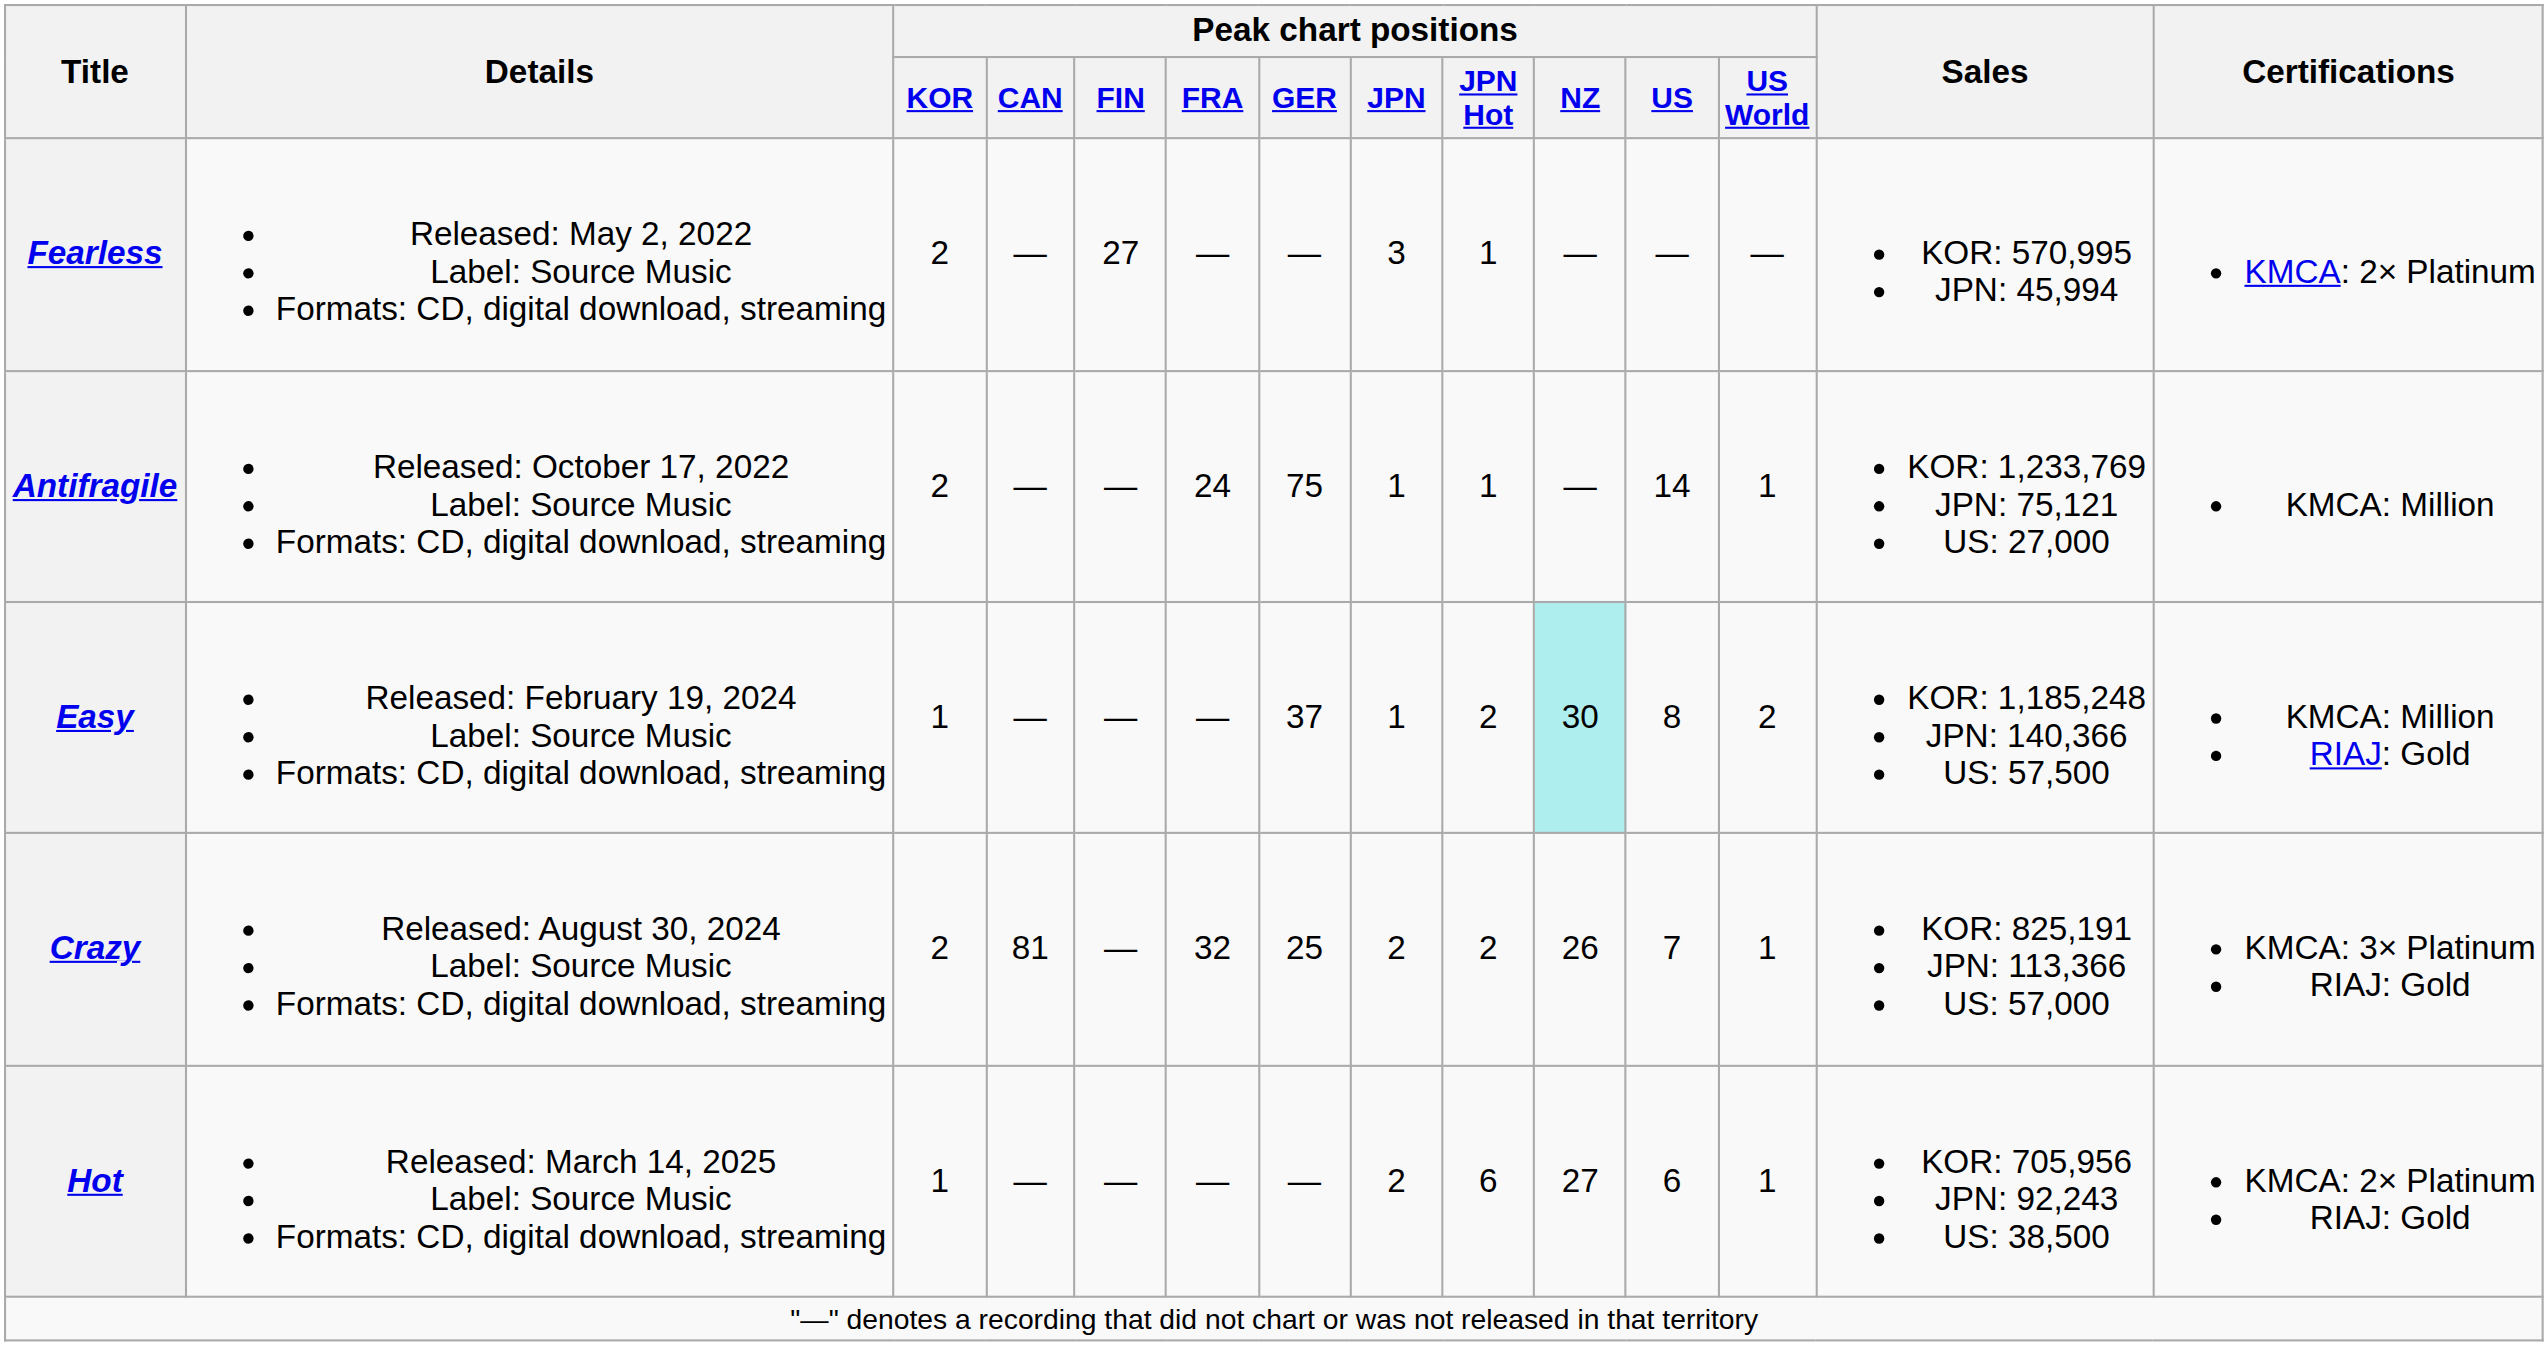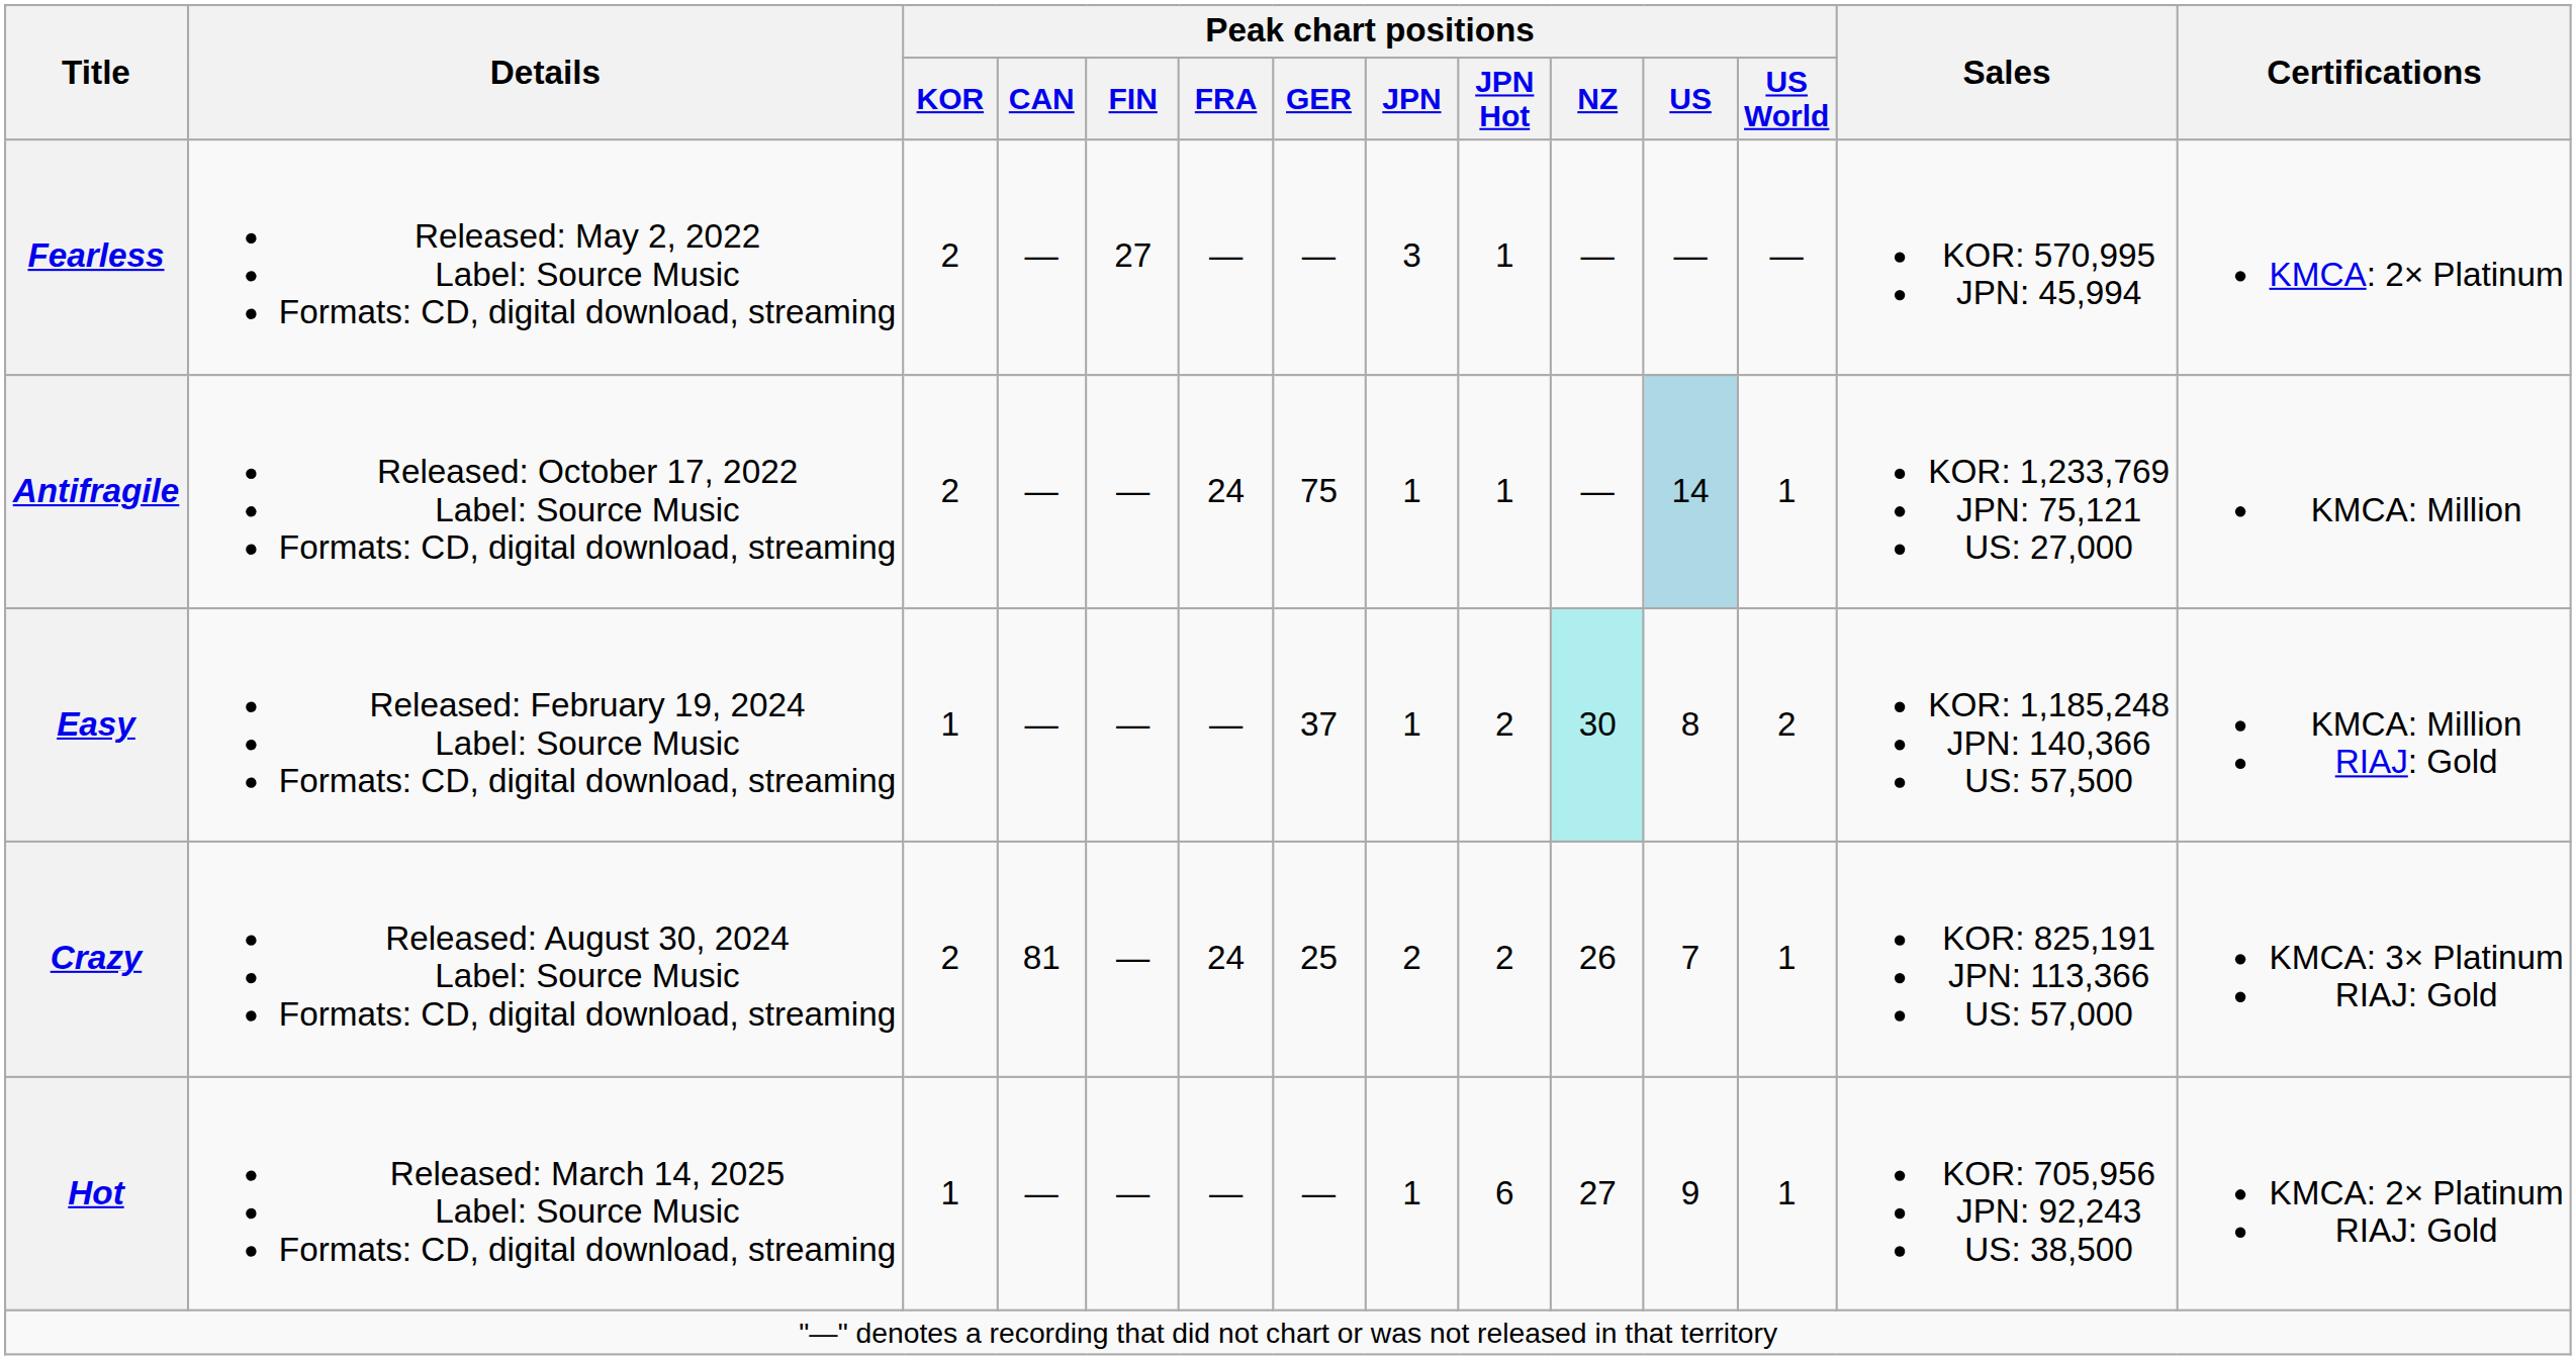Antifragile | Peak chart positions / US: no background -> lightblue background
Crazy | Peak chart positions / FRA: 32 -> 24
Hot | Peak chart positions / JPN: 2 -> 1
Hot | Peak chart positions / US: 6 -> 9
